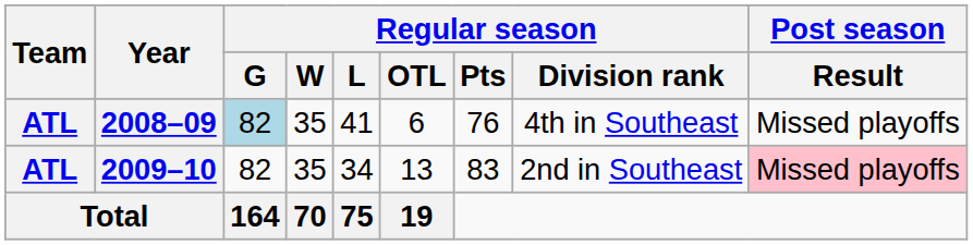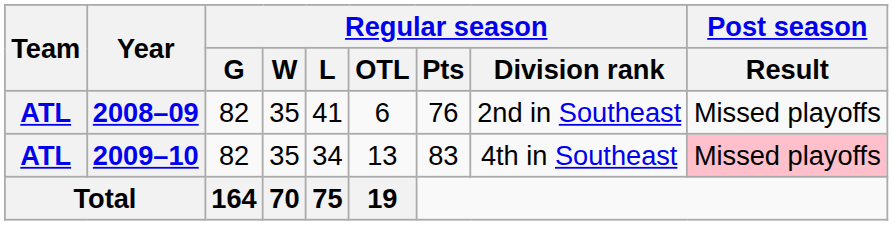2008–09 | Regular season / G: lightblue background -> no background
2008–09 | Regular season / Division rank: 4th in Southeast -> 2nd in Southeast
2009–10 | Regular season / Division rank: 2nd in Southeast -> 4th in Southeast
